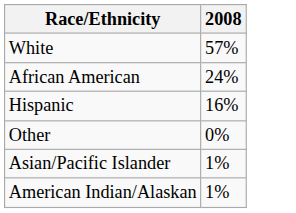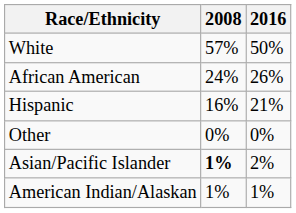+ column: 2016 | 50% | 26% | 21% | 0% | 2% | 1%
Asian/Pacific Islander | 2008: normal -> bold
